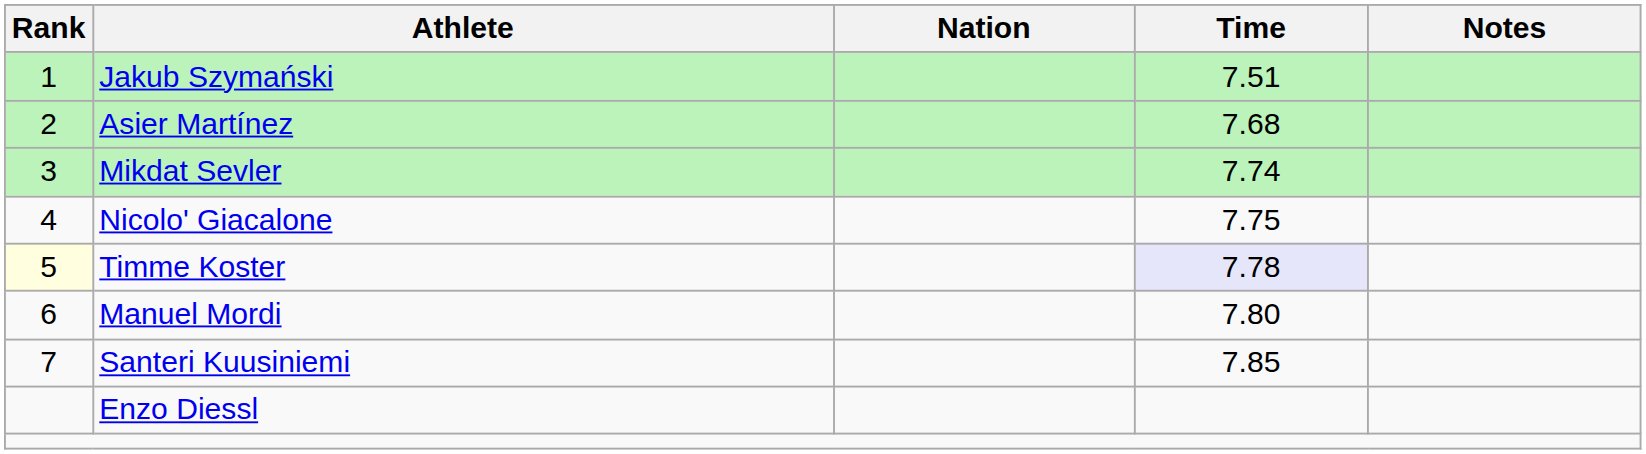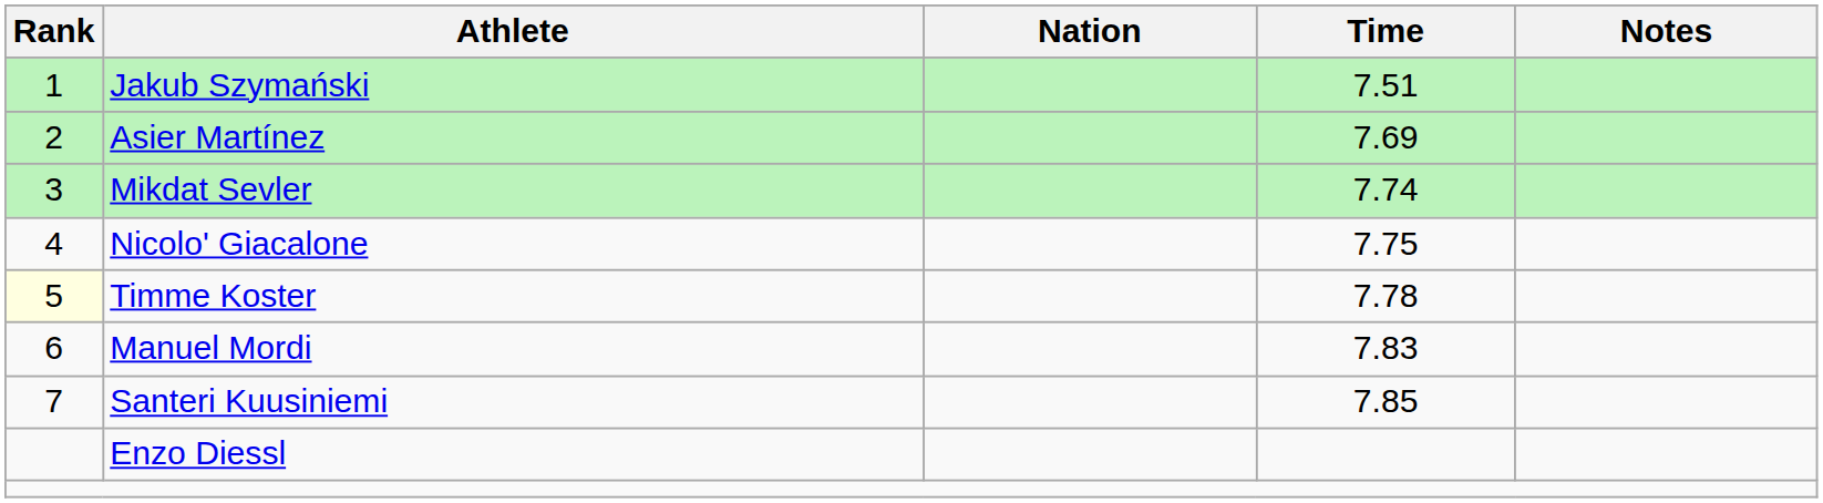Asier Martínez | Time: 7.68 -> 7.69
Timme Koster | Time: lavender background -> no background
Manuel Mordi | Time: 7.80 -> 7.83
